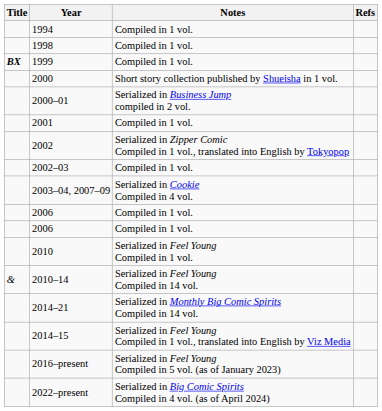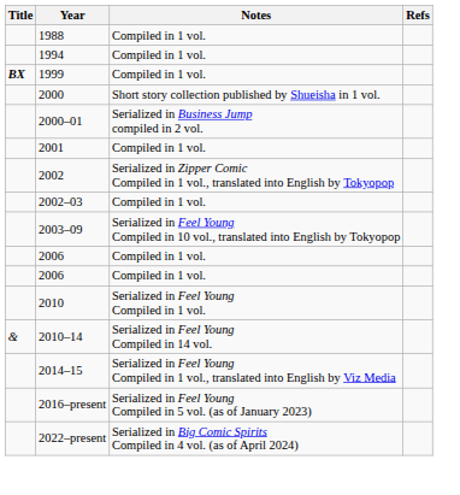+ row: 1988 | Compiled in 1 vol.
- row: 1998 | Compiled in 1 vol.
+ row: 2003–09 | Serialized in Feel Young Compiled in 10 vol., translated into English by Tokyopop
- row: 2003–04, 2007–09 | Serialized in Cookie Compiled in 4 vol.
- row: 2014–21 | Serialized in Monthly Big Comic Spirits Compiled in 14 vol.
